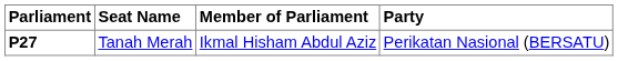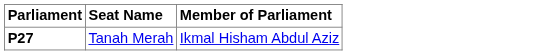- column: Party | Perikatan Nasional (BERSATU)
